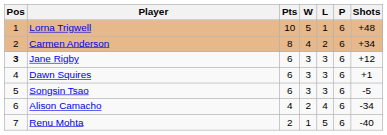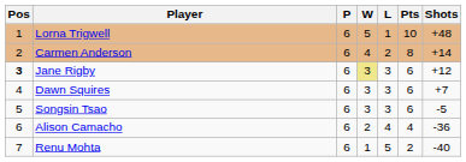columns swapped: P <-> Pts
Carmen Anderson | Shots: +34 -> +14
Jane Rigby | W: no background -> khaki background
Dawn Squires | Shots: +1 -> +7
Alison Camacho | Shots: -34 -> -36
